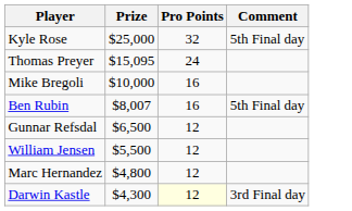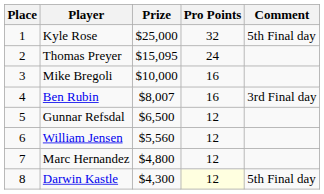+ column: Place | 1 | 2 | 3 | 4 | 5 | 6 | 7 | 8
Ben Rubin | Comment: 5th Final day -> 3rd Final day
William Jensen | Prize: $5,500 -> $5,560
Darwin Kastle | Comment: 3rd Final day -> 5th Final day
